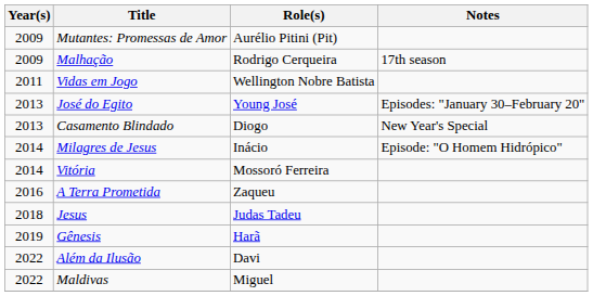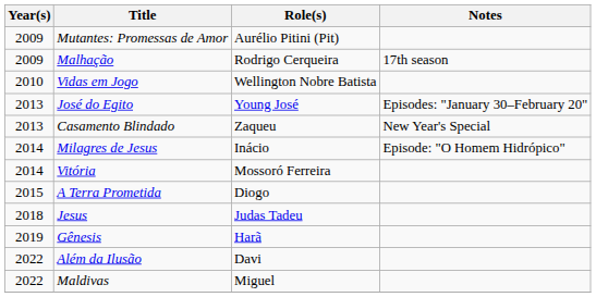Vidas em Jogo | Year(s): 2011 -> 2010
Casamento Blindado | Role(s): Diogo -> Zaqueu
A Terra Prometida | Year(s): 2016 -> 2015
A Terra Prometida | Role(s): Zaqueu -> Diogo
